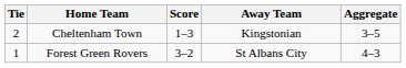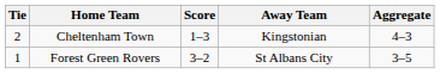Cheltenham Town | Aggregate: 3–5 -> 4–3
Forest Green Rovers | Aggregate: 4–3 -> 3–5
